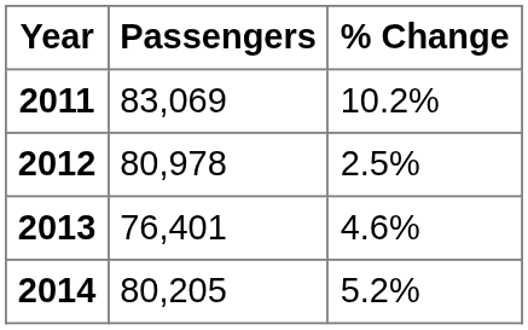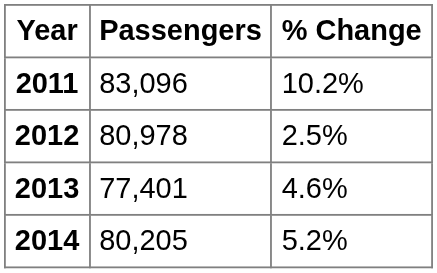2011 | Passengers: 83,069 -> 83,096
2013 | Passengers: 76,401 -> 77,401
